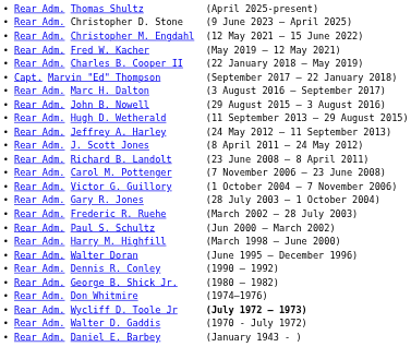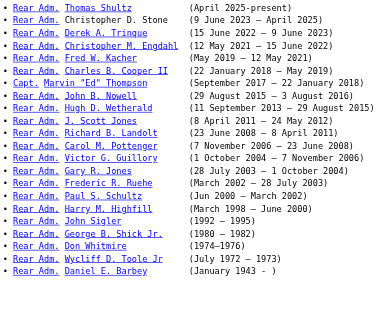+ row: • Rear Adm. Derek A. Trinque | (15 June 2022 – 9 June 2023)
- row: • Rear Adm. Marc H. Dalton | (3 August 2016 – September 2017)
- row: • Rear Adm. Jeffrey A. Harley | (24 May 2012 – 11 September 2013)
- row: • Rear Adm. Walter Doran | (June 1995 – December 1996)
+ row: • Rear Adm. John Sigler | (1992 – 1995)
- row: • Rear Adm. Dennis R. Conley | (1990 – 1992)
• Rear Adm. Wycliff D. Toole Jr | column 3: bold -> normal
- row: • Rear Adm. Walter D. Gaddis | (1970 - July 1972)
